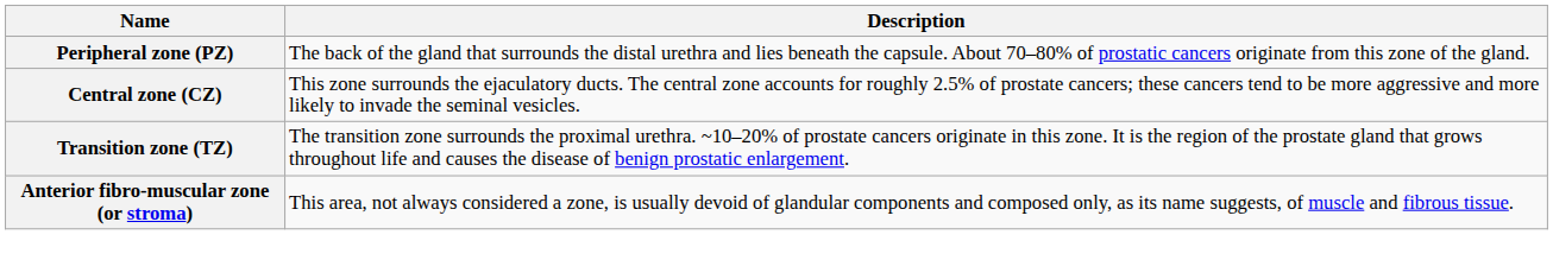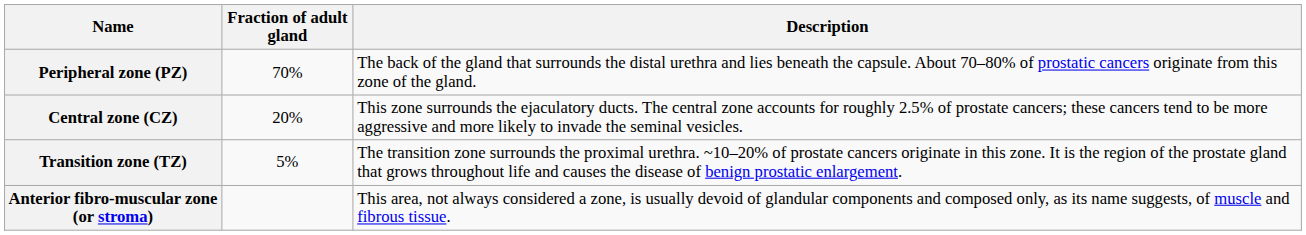+ column: Fraction of adult gland | 70% | 20% | 5%
